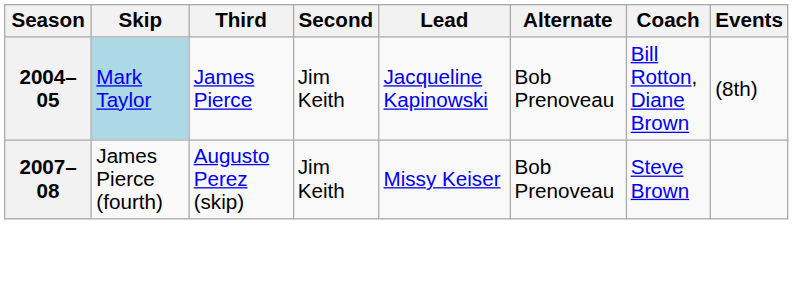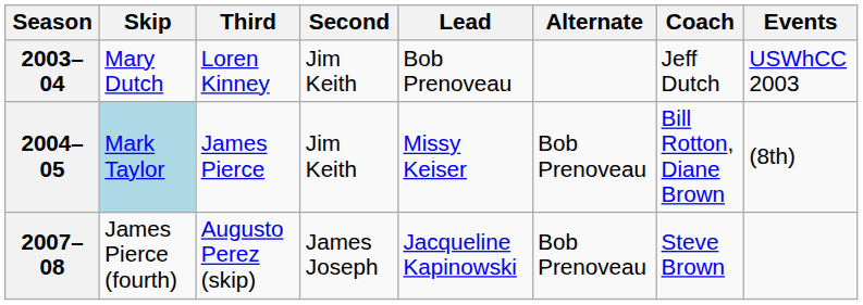+ row: 2003–04 | Mary Dutch | Loren Kinney | Jim Keith | Bob Prenoveau | Jeff Dutch | USWhCC 2003
2004–05 | Lead: Jacqueline Kapinowski -> Missy Keiser
2007–08 | Second: Jim Keith -> James Joseph
2007–08 | Lead: Missy Keiser -> Jacqueline Kapinowski
